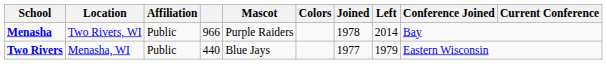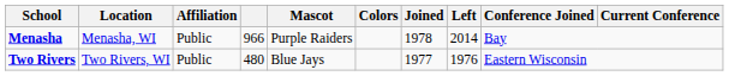Menasha | Location: Two Rivers, WI -> Menasha, WI
Two Rivers | Location: Menasha, WI -> Two Rivers, WI
Two Rivers | column 4: 440 -> 480
Two Rivers | Left: 1979 -> 1976
